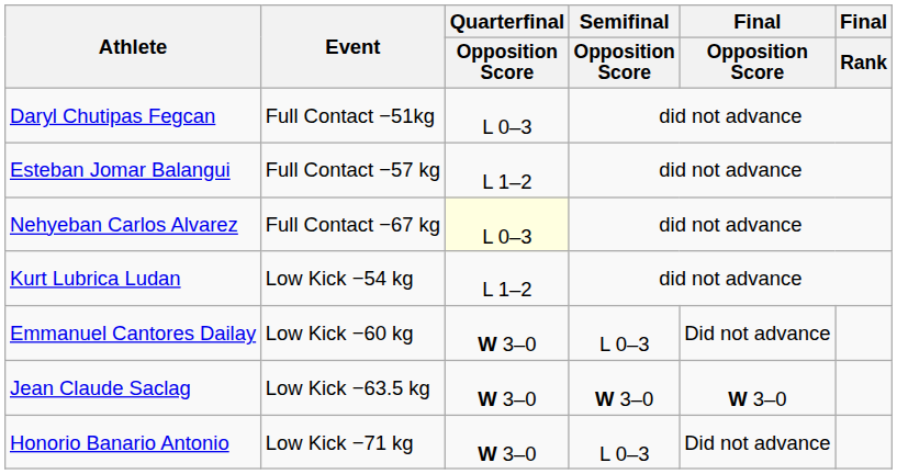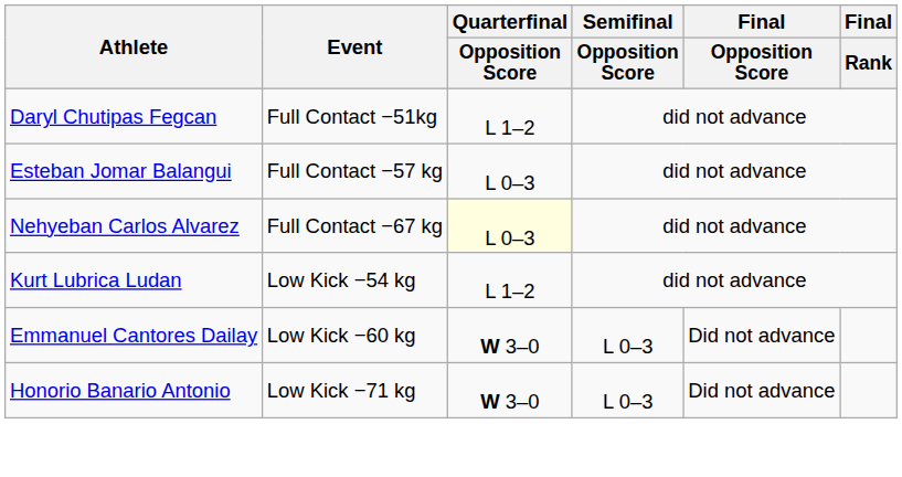Daryl Chutipas Fegcan | Quarterfinal / Opposition Score: L 0–3 -> L 1–2
Esteban Jomar Balangui | Quarterfinal / Opposition Score: L 1–2 -> L 0–3
- row: Jean Claude Saclag | Low Kick −63.5 kg | W 3–0 | W 3–0 | W 3–0
